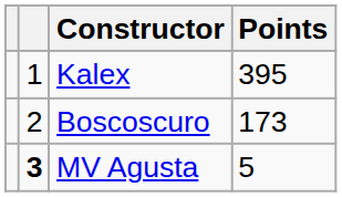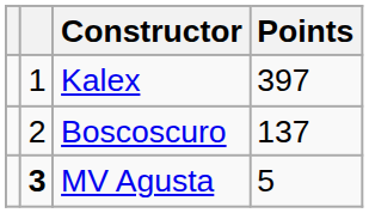Kalex | Points: 395 -> 397
Boscoscuro | Points: 173 -> 137
